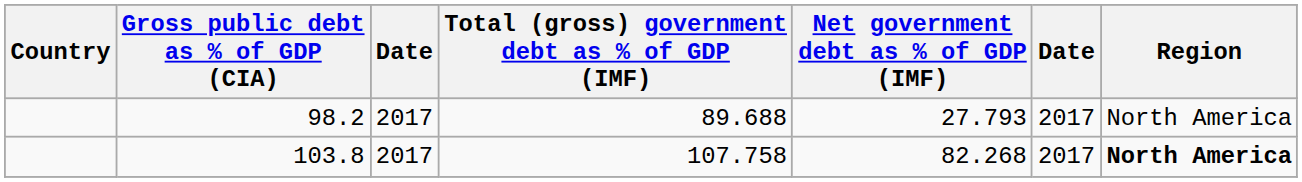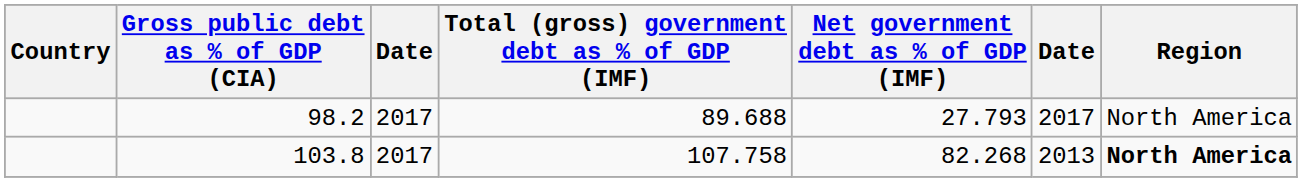103.8 | column 6: 2017 -> 2013
